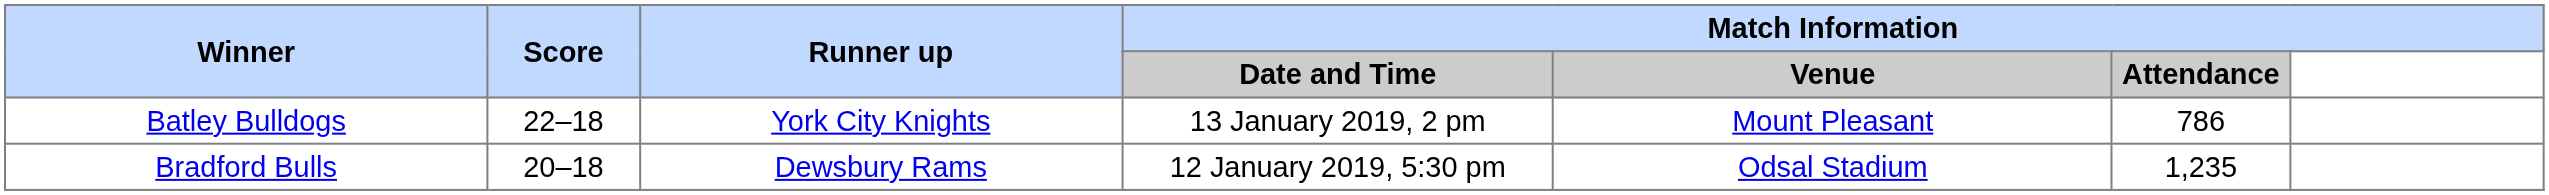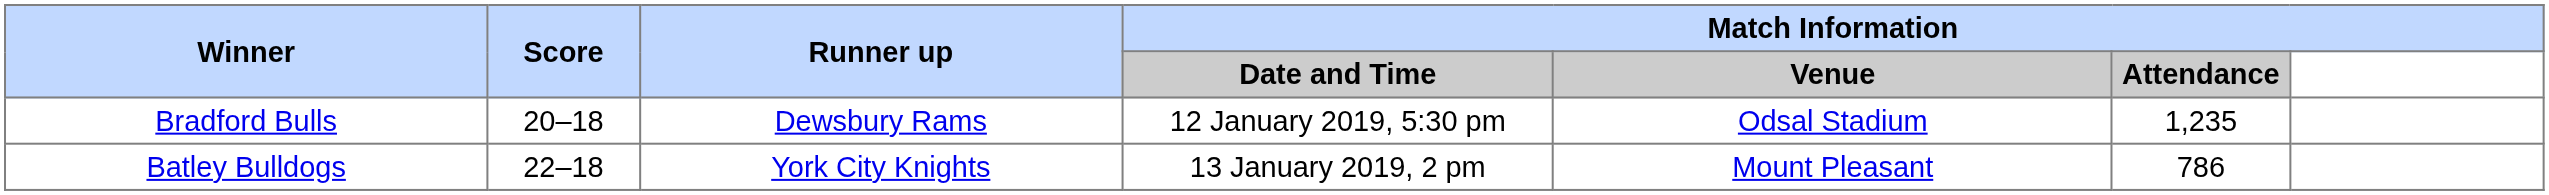rows swapped: Bradford Bulls <-> Batley Bulldogs
